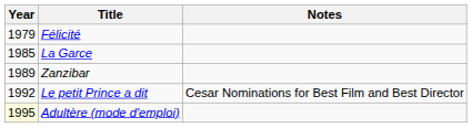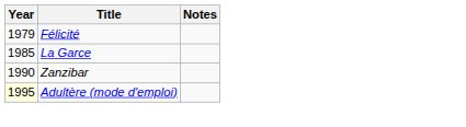Zanzibar | Year: 1989 -> 1990
- row: 1992 | Le petit Prince a dit | Cesar Nominations for Best Film and Best Director
